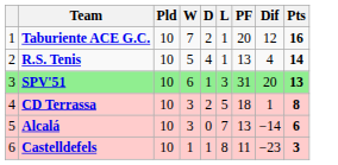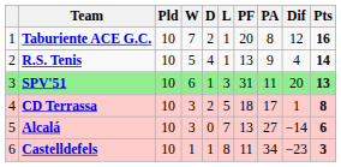+ column: PA | 8 | 9 | 11 | 17 | 27 | 34
